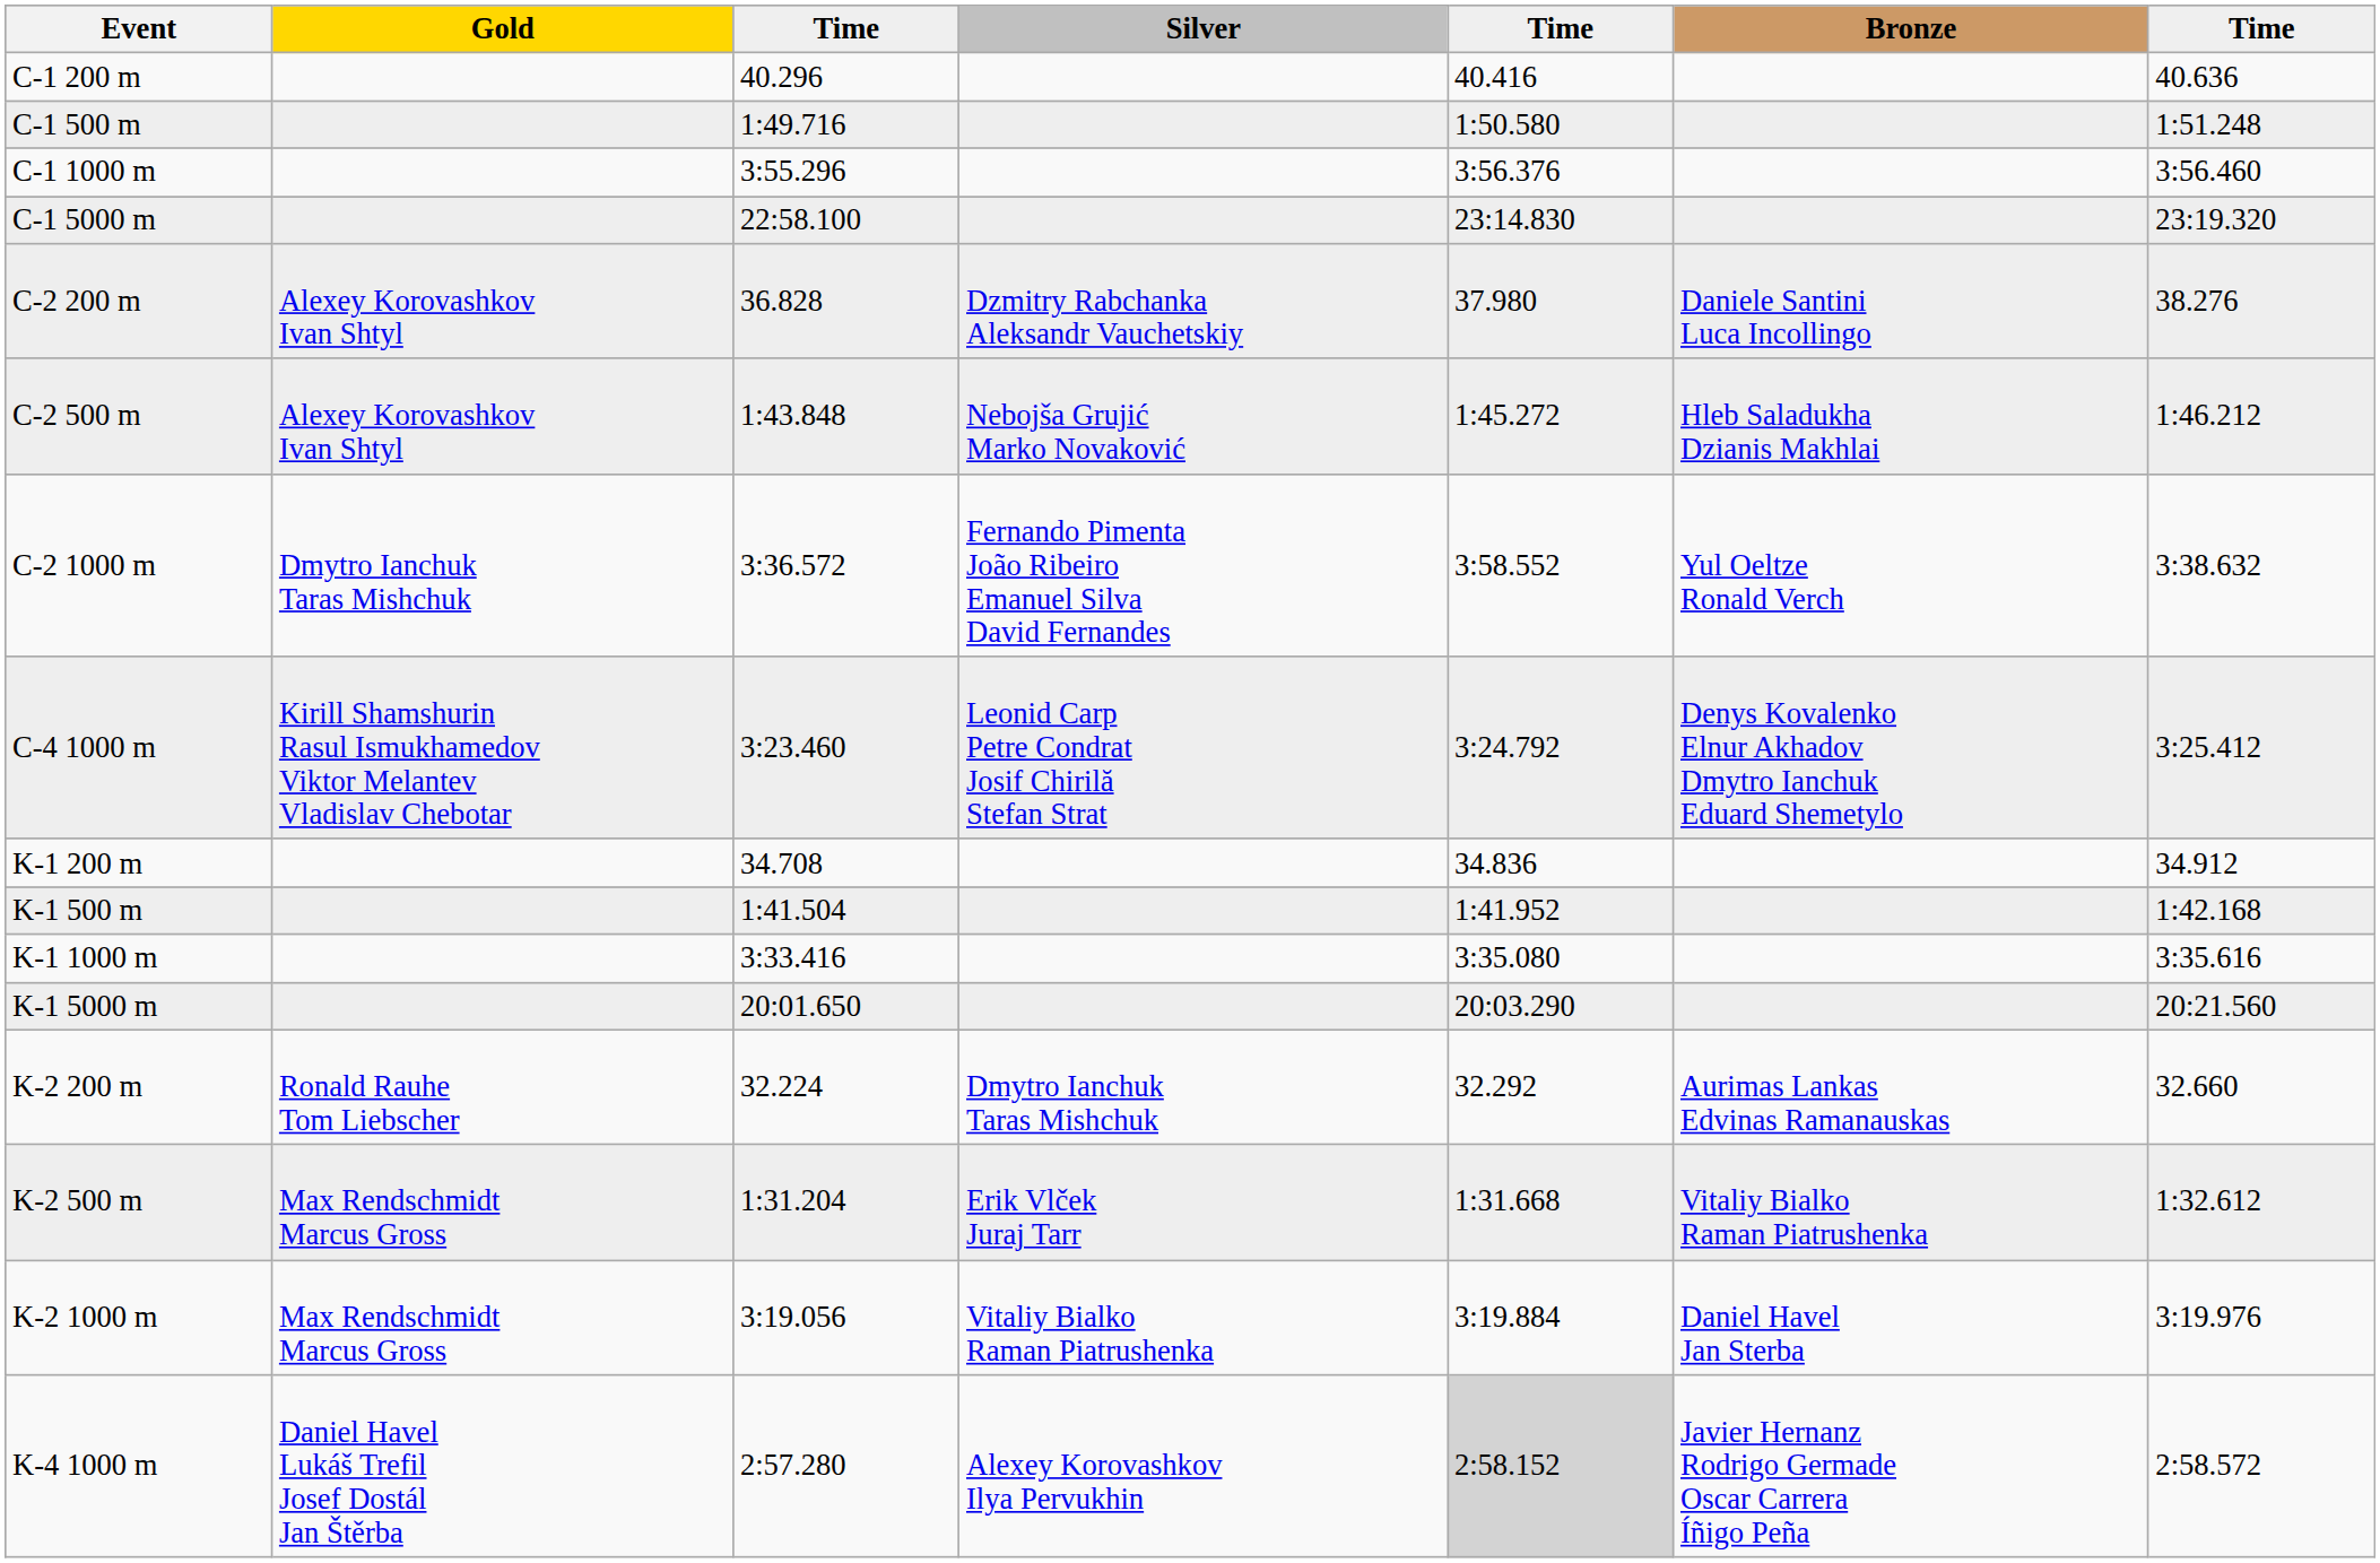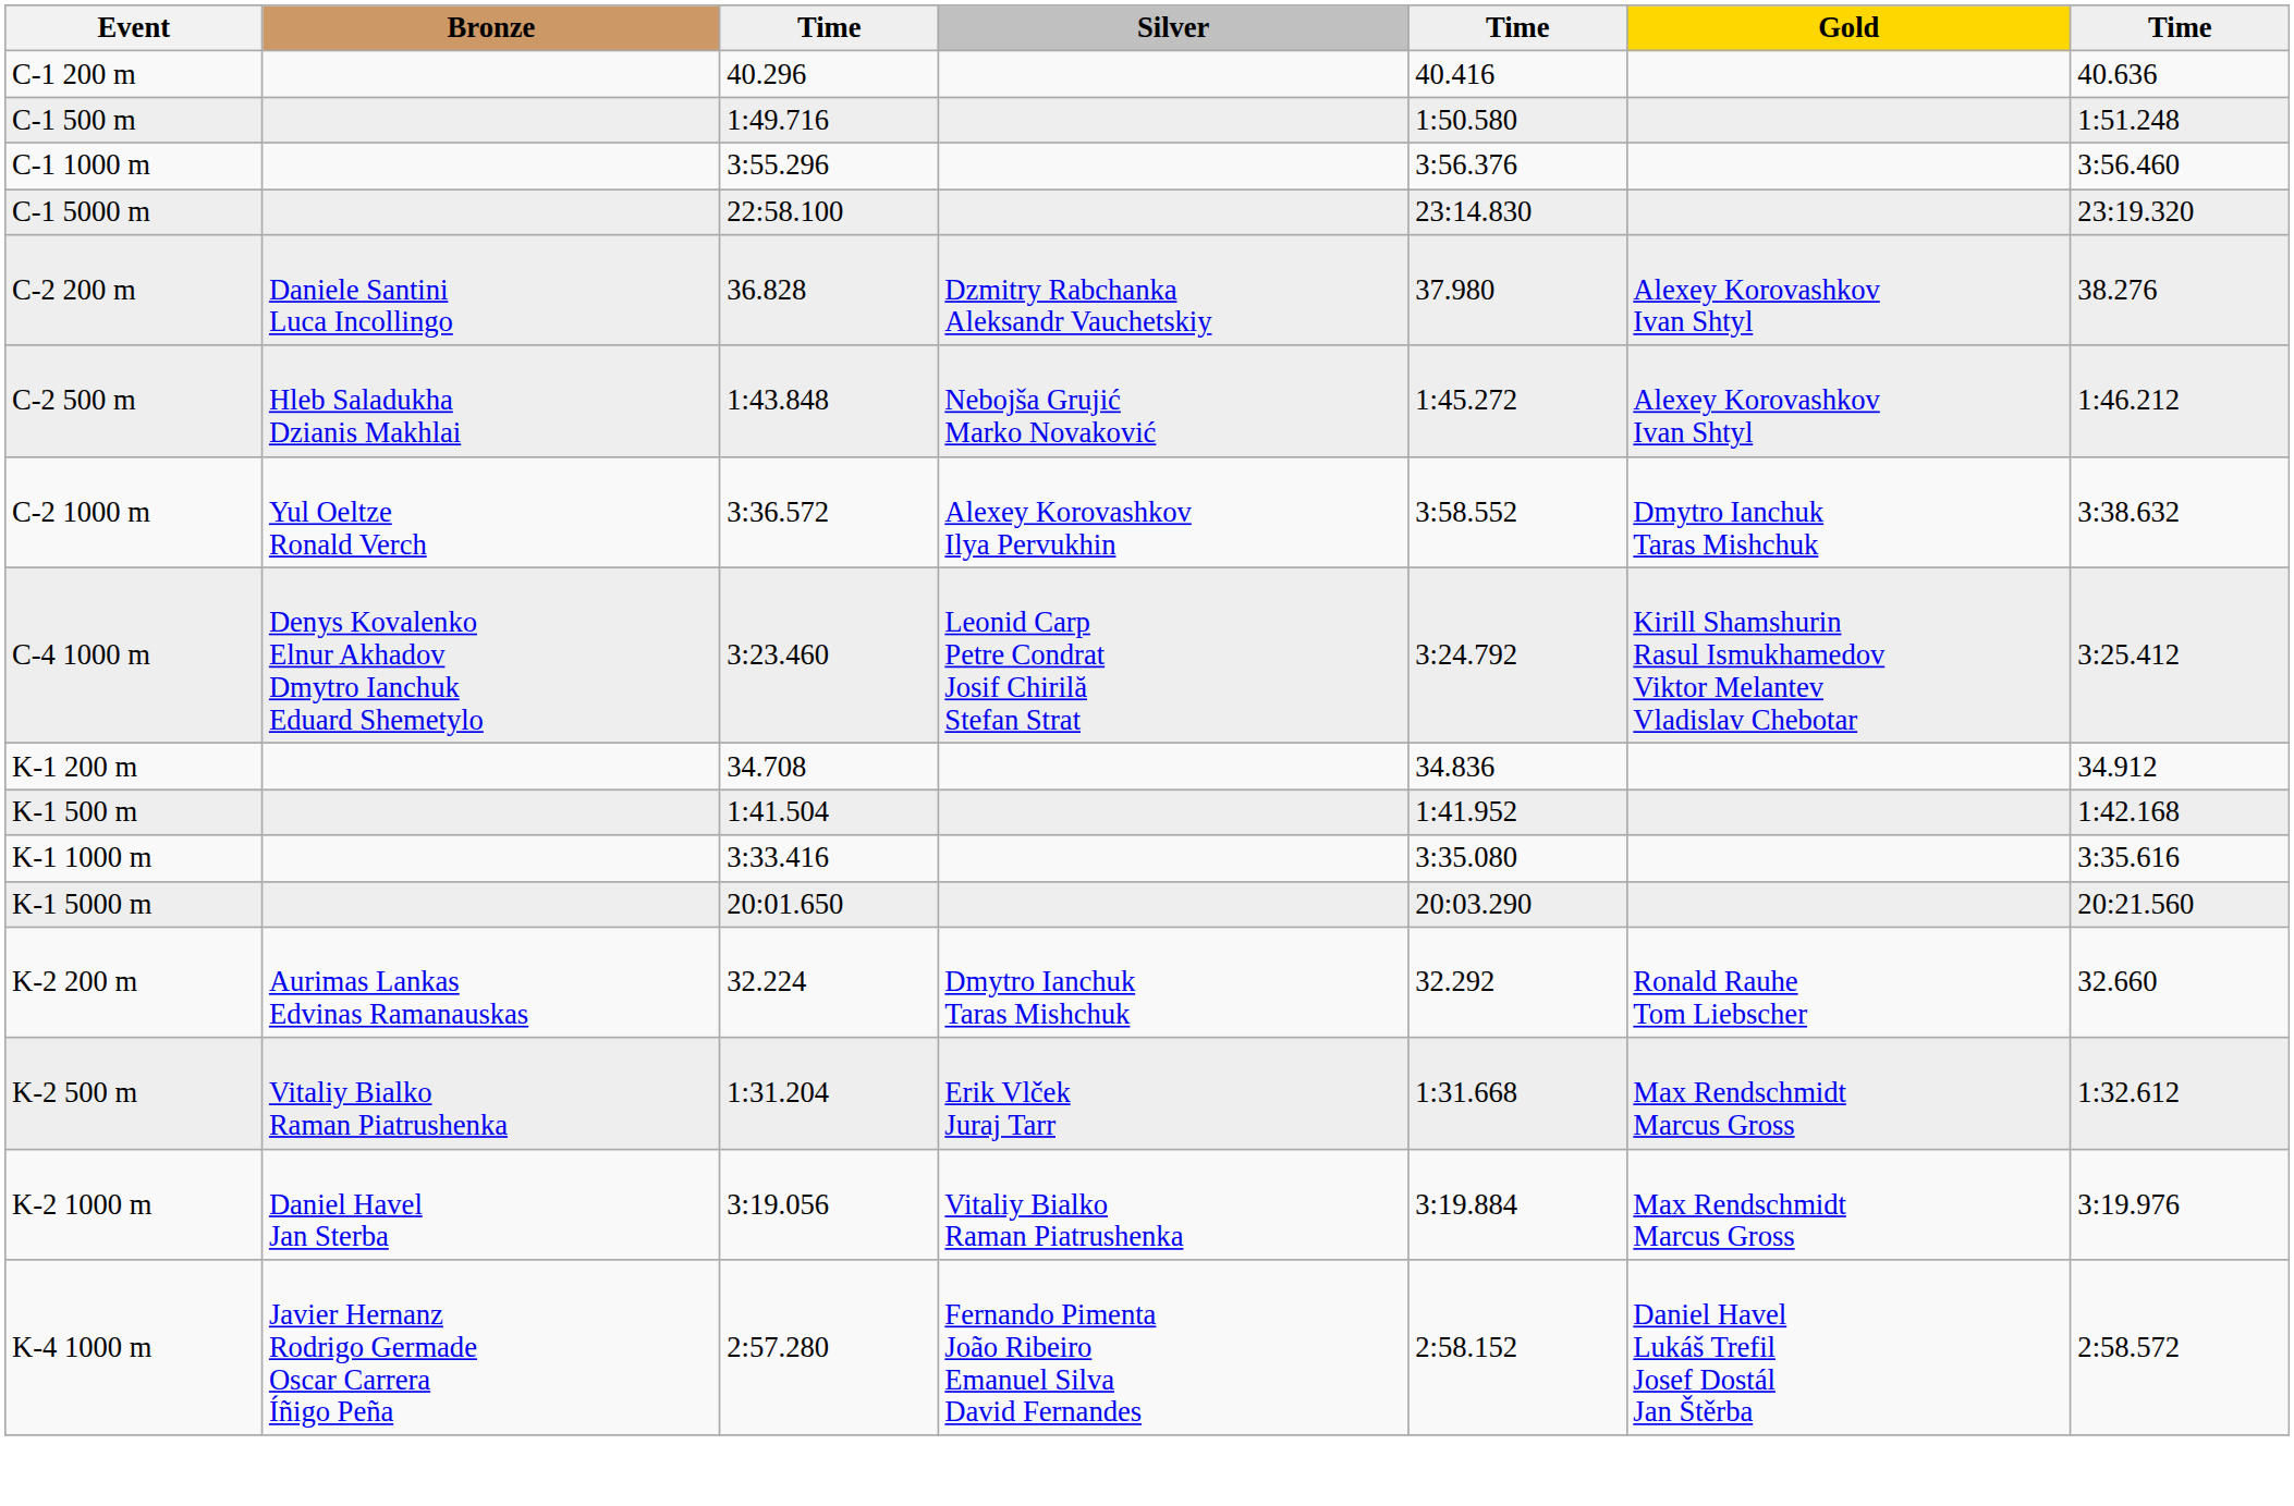columns swapped: Gold <-> Bronze
C-2 1000 m | Silver: Fernando Pimenta João Ribeiro Emanuel Silva David Fernandes -> Alexey Korovashkov Ilya Pervukhin
K-4 1000 m | Silver: Alexey Korovashkov Ilya Pervukhin -> Fernando Pimenta João Ribeiro Emanuel Silva David Fernandes
K-4 1000 m | column 5: lightgrey background -> no background
